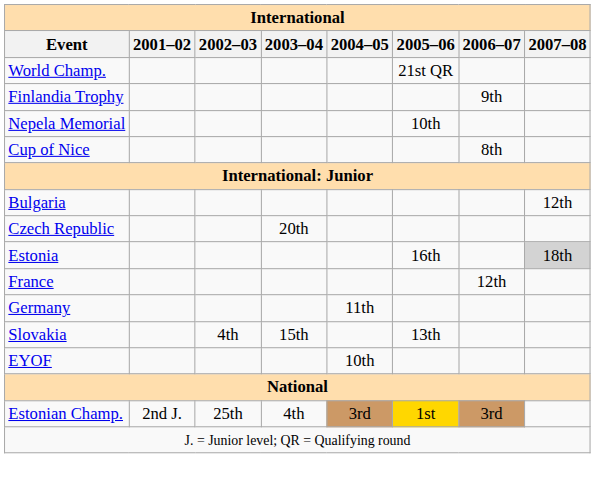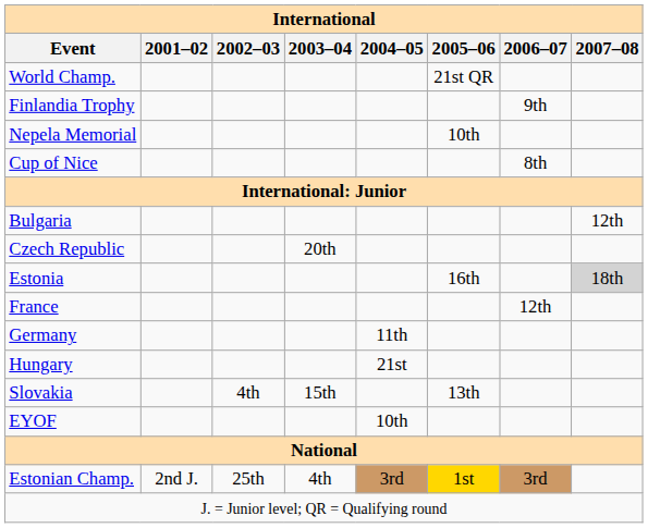+ row: Hungary | 21st
